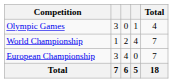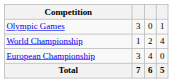- column: Total | 4 | 7 | 7 | 18
